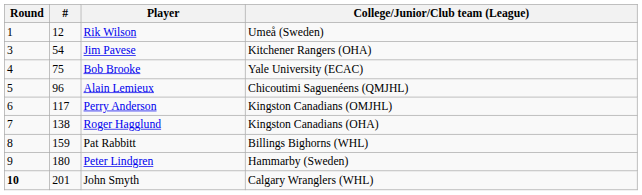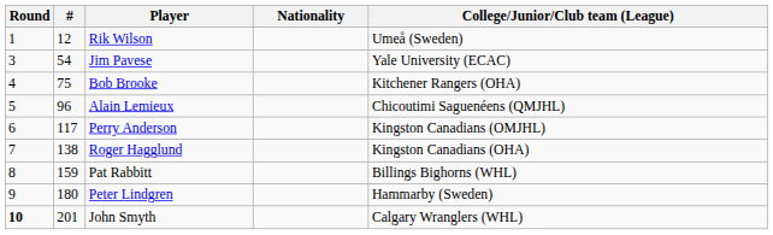+ column: Nationality
Jim Pavese | College/Junior/Club team (League): Kitchener Rangers (OHA) -> Yale University (ECAC)
Bob Brooke | College/Junior/Club team (League): Yale University (ECAC) -> Kitchener Rangers (OHA)
